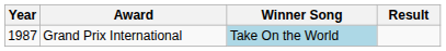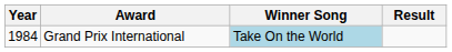Grand Prix International | Year: 1987 -> 1984
